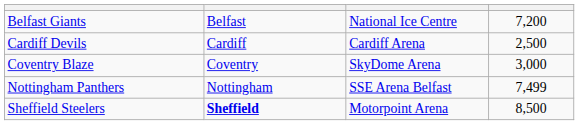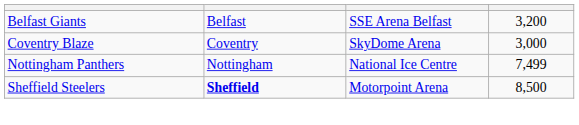Belfast Giants | column 3: National Ice Centre -> SSE Arena Belfast
Belfast Giants | column 4: 7,200 -> 3,200
- row: Cardiff Devils | Cardiff | Cardiff Arena | 2,500
Nottingham Panthers | column 3: SSE Arena Belfast -> National Ice Centre
